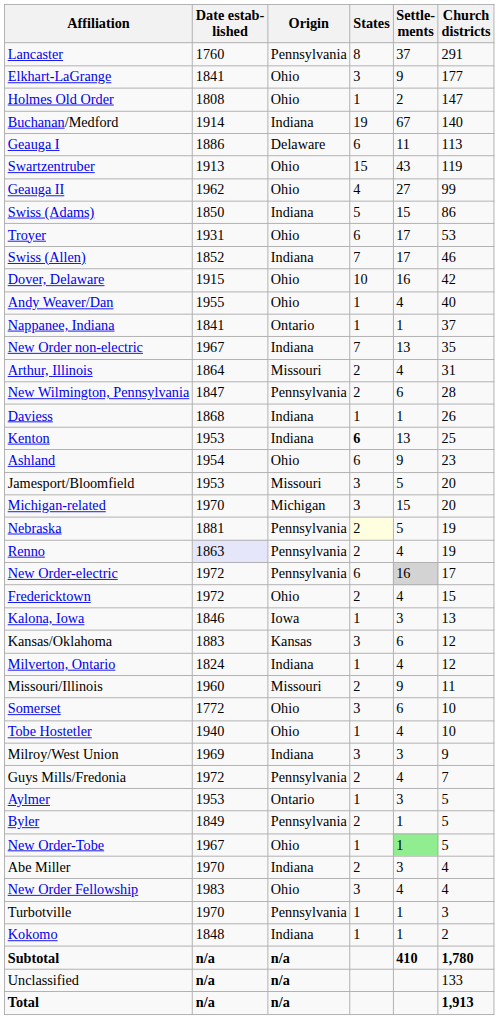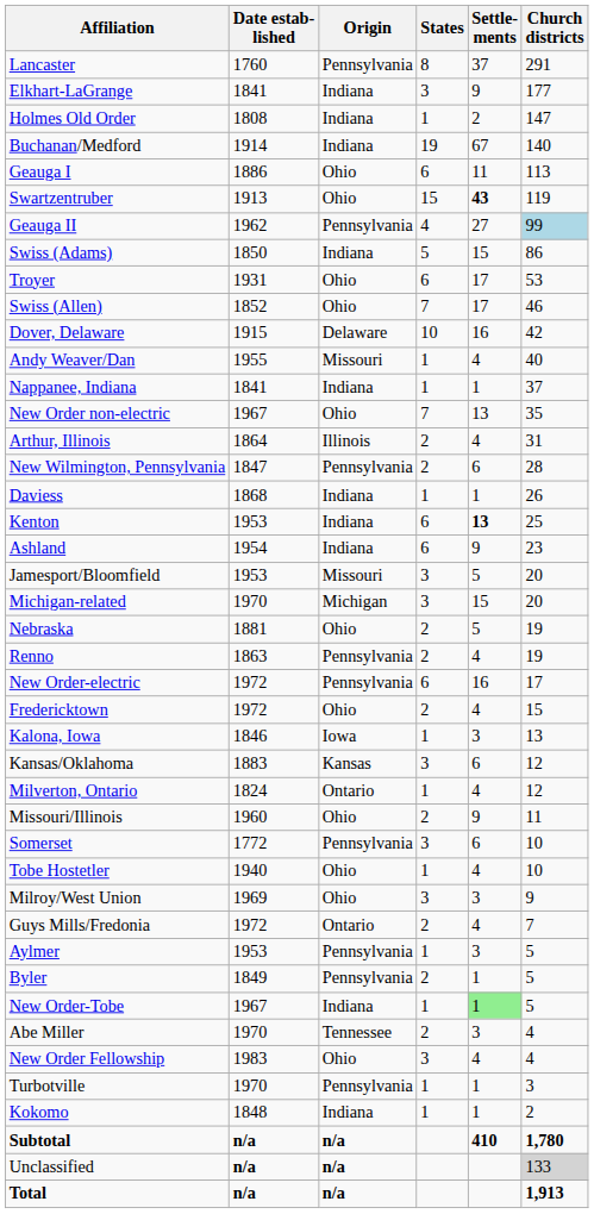Elkhart-LaGrange | Origin: Ohio -> Indiana
Holmes Old Order | Origin: Ohio -> Indiana
Geauga I | Origin: Delaware -> Ohio
Swartzentruber | Settle- ments: normal -> bold
Geauga II | Origin: Ohio -> Pennsylvania
Geauga II | Church districts: no background -> lightblue background
Swiss (Allen) | Origin: Indiana -> Ohio
Dover, Delaware | Origin: Ohio -> Delaware
Andy Weaver/Dan | Origin: Ohio -> Missouri
Nappanee, Indiana | Origin: Ontario -> Indiana
New Order non-electric | Origin: Indiana -> Ohio
Arthur, Illinois | Origin: Missouri -> Illinois
Kenton | States: bold -> normal
Kenton | Settle- ments: normal -> bold
Ashland | Origin: Ohio -> Indiana
Nebraska | Origin: Pennsylvania -> Ohio
Nebraska | States: lightyellow background -> no background
Renno | Date estab- lished: lavender background -> no background
New Order-electric | Settle- ments: lightgrey background -> no background
Milverton, Ontario | Origin: Indiana -> Ontario
Missouri/Illinois | Origin: Missouri -> Ohio
Somerset | Origin: Ohio -> Pennsylvania
Milroy/West Union | Origin: Indiana -> Ohio
Guys Mills/Fredonia | Origin: Pennsylvania -> Ontario
Aylmer | Origin: Ontario -> Pennsylvania
New Order-Tobe | Origin: Ohio -> Indiana
Abe Miller | Origin: Indiana -> Tennessee
Unclassified | Church districts: no background -> lightgrey background
